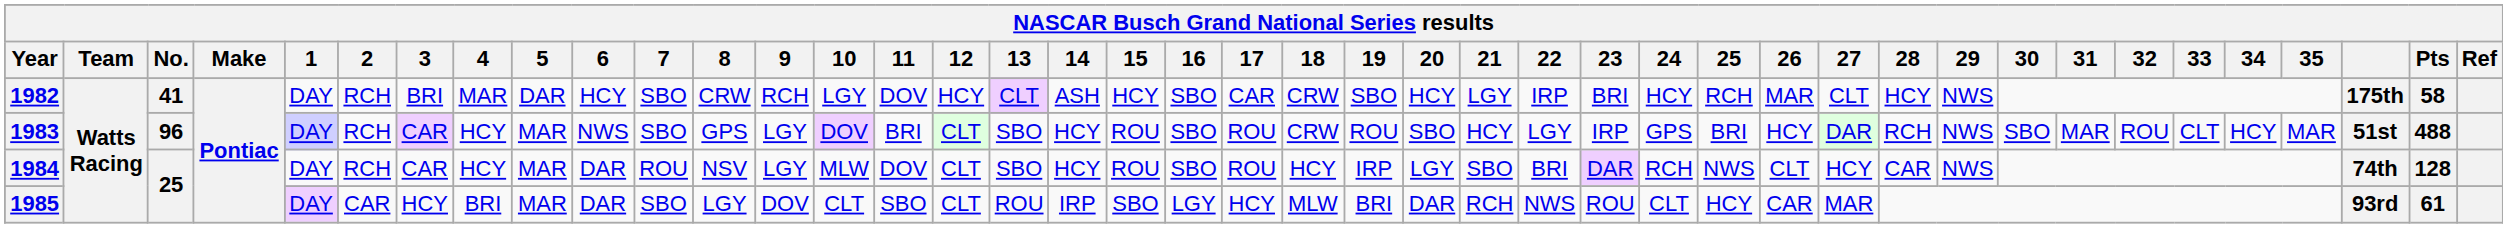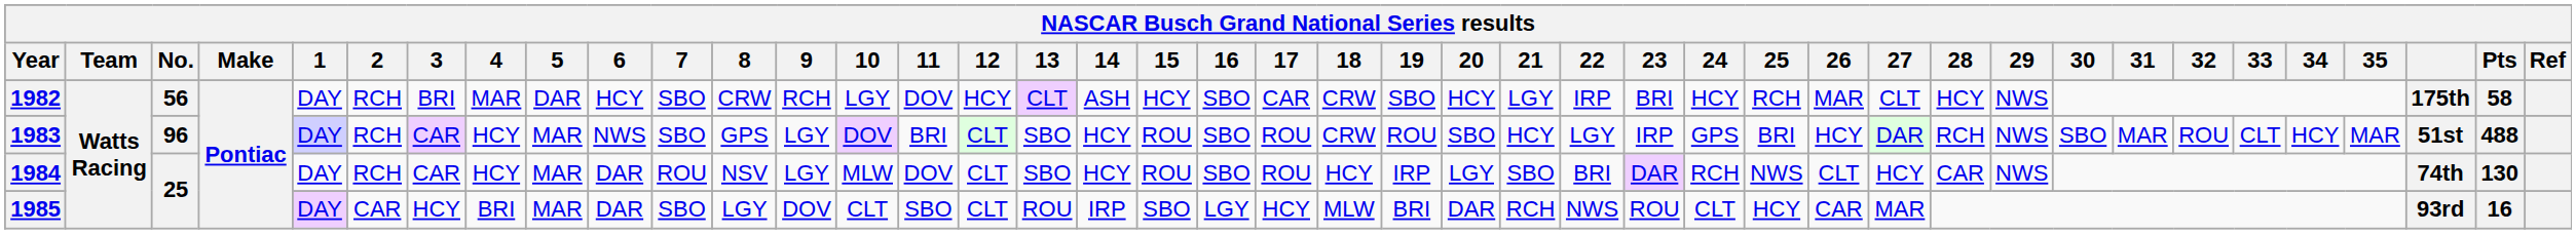1982 | No.: 41 -> 56
1984 | Pts: 128 -> 130
1985 | Pts: 61 -> 16
